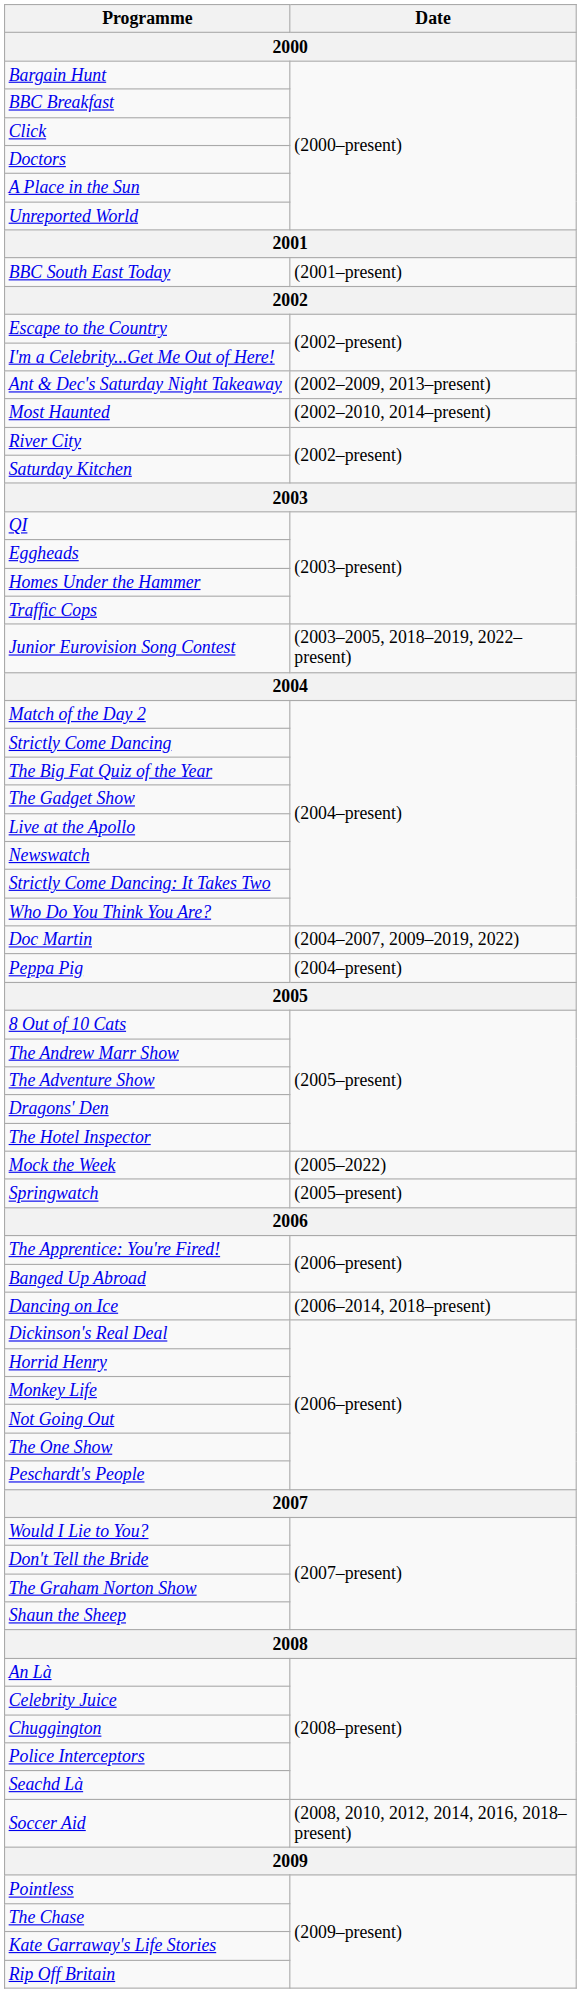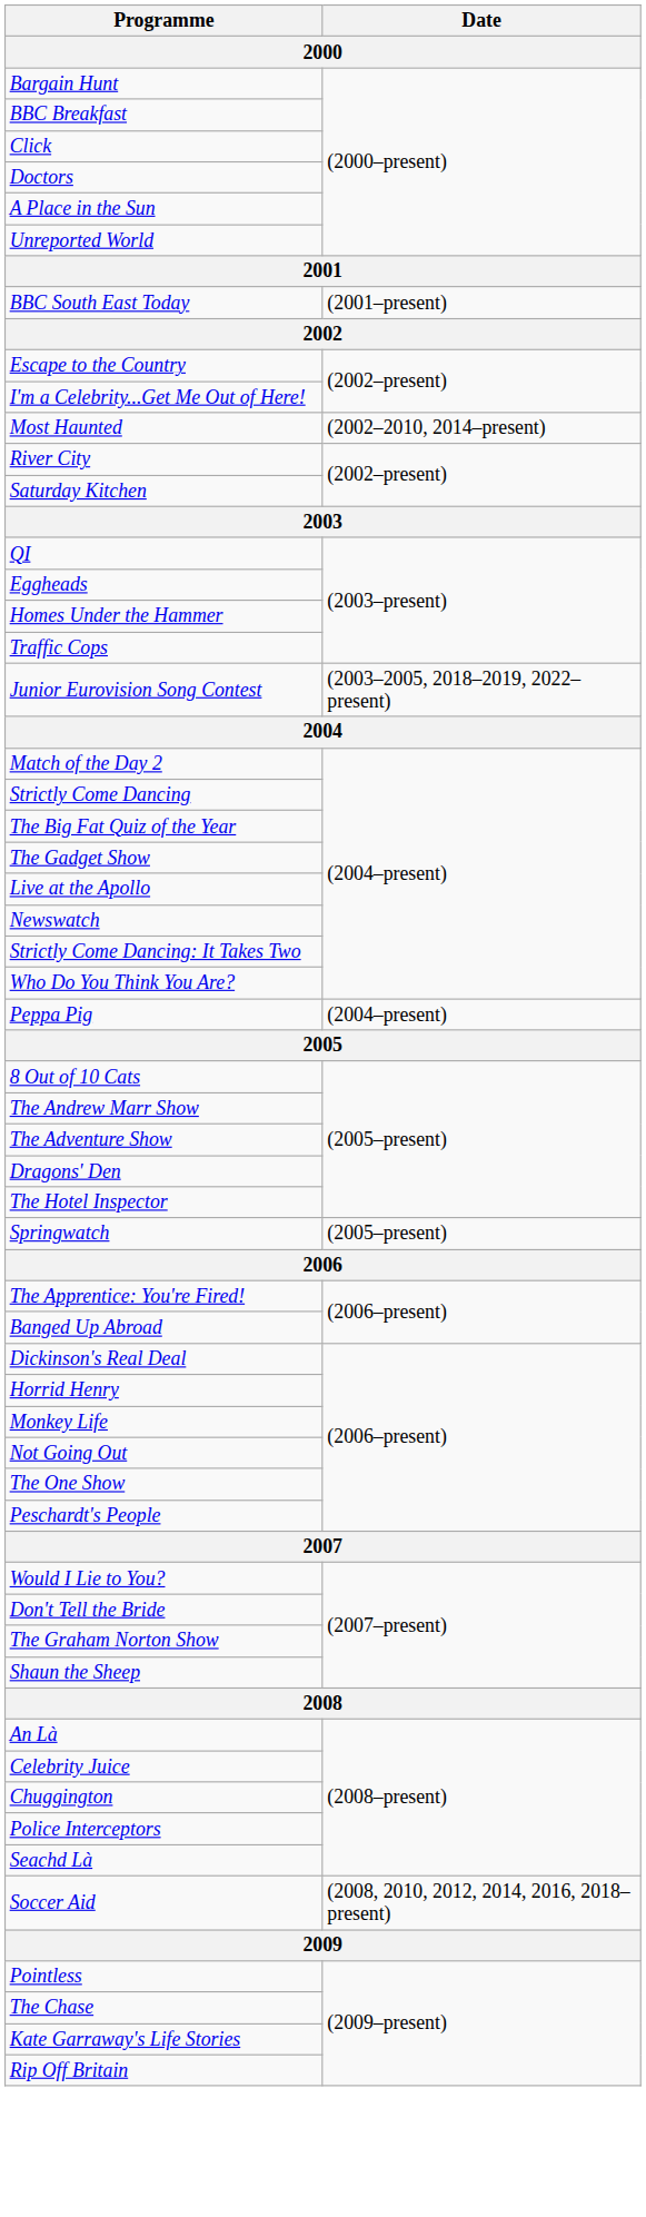- row: Ant & Dec's Saturday Night Takeaway | (2002–2009, 2013–present)
- row: Doc Martin | (2004–2007, 2009–2019, 2022)
- row: Mock the Week | (2005–2022)
- row: Dancing on Ice | (2006–2014, 2018–present)
